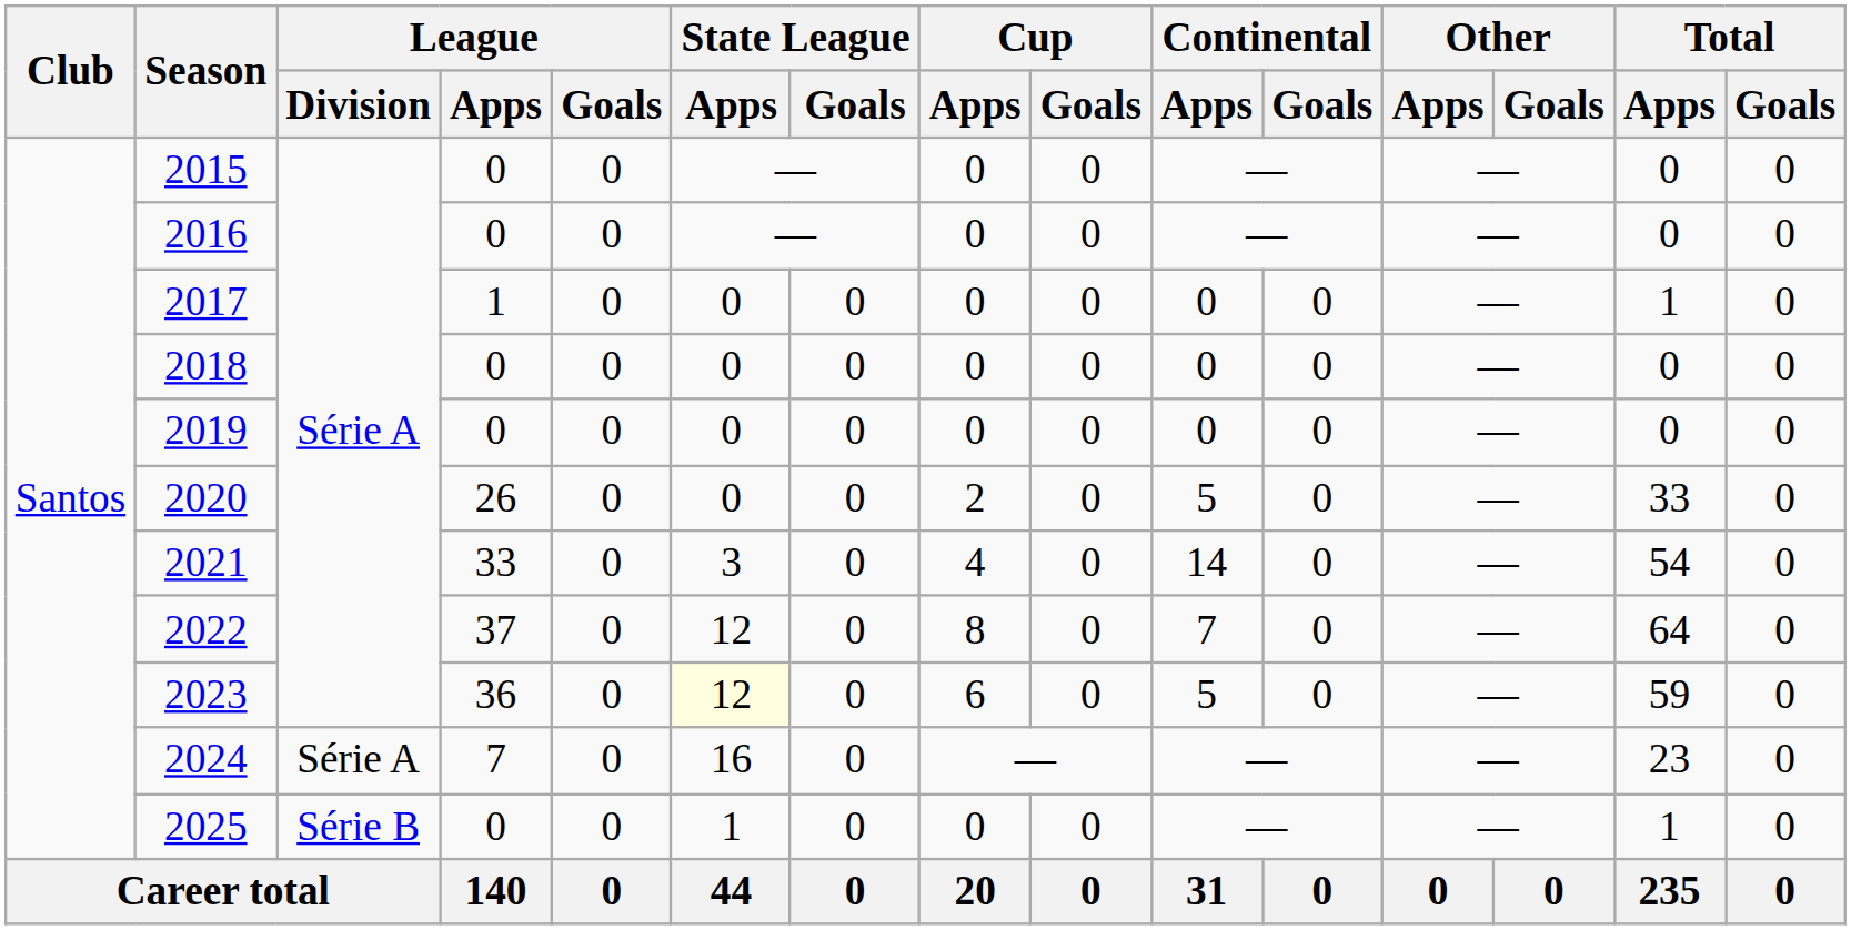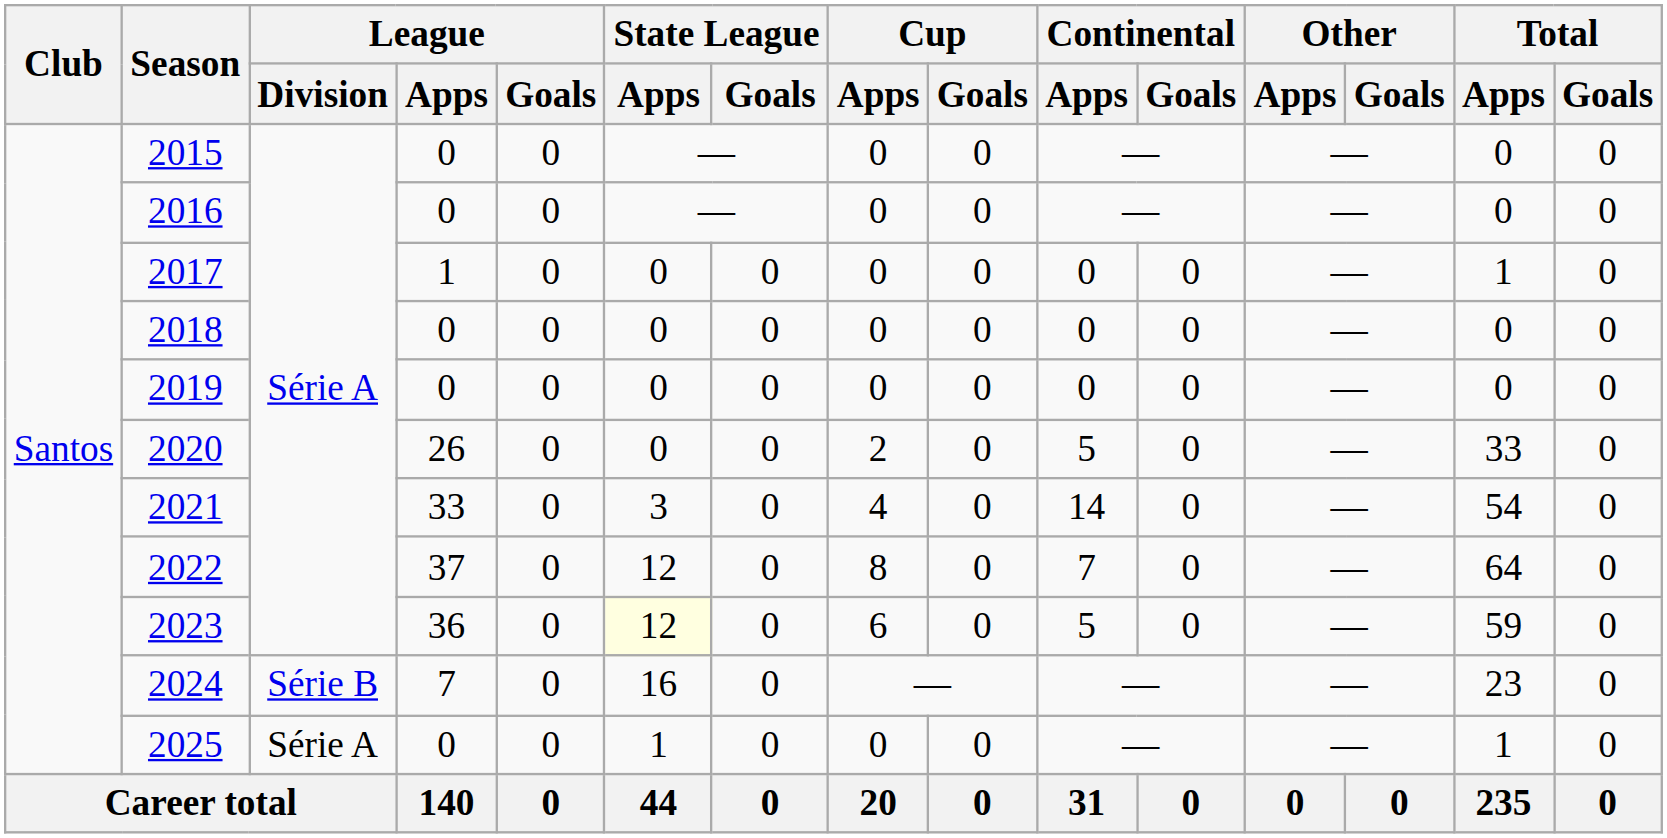2024 | League / Division: Série A -> Série B
2025 | League / Division: Série B -> Série A
